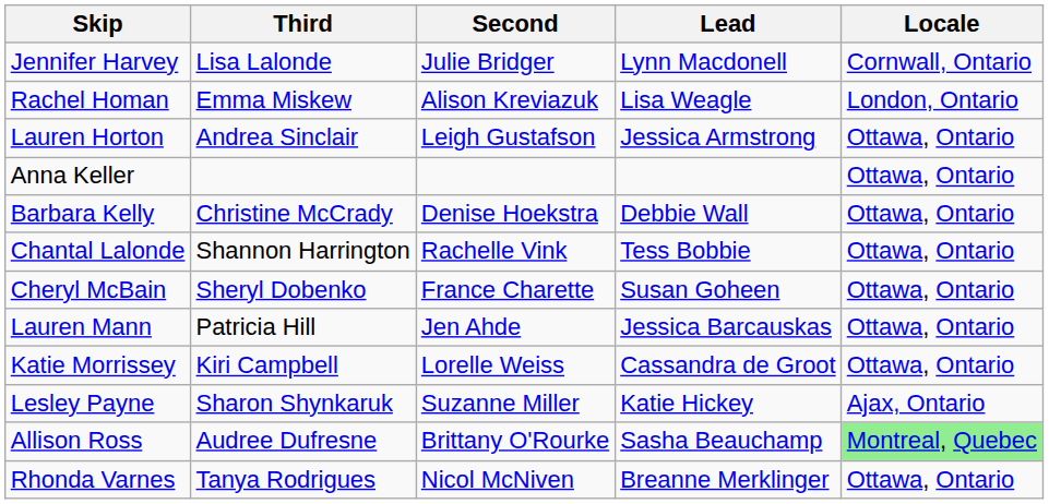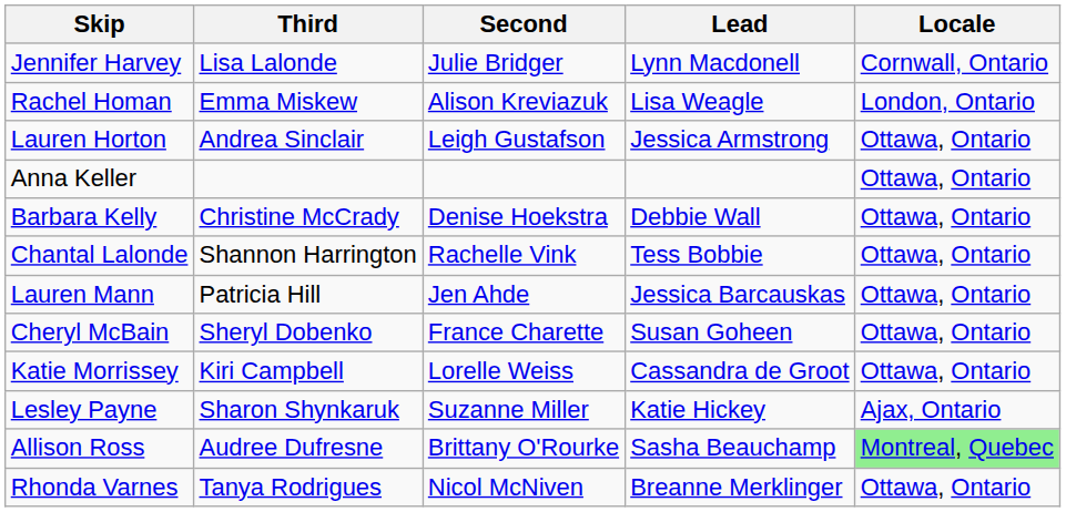rows swapped: Lauren Mann <-> Cheryl McBain
